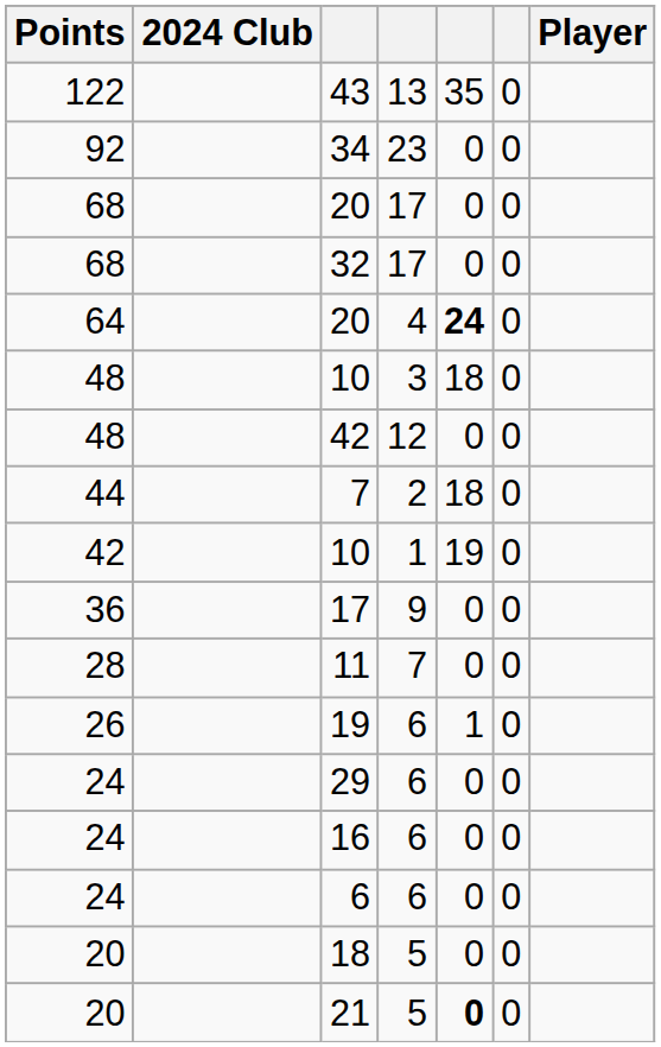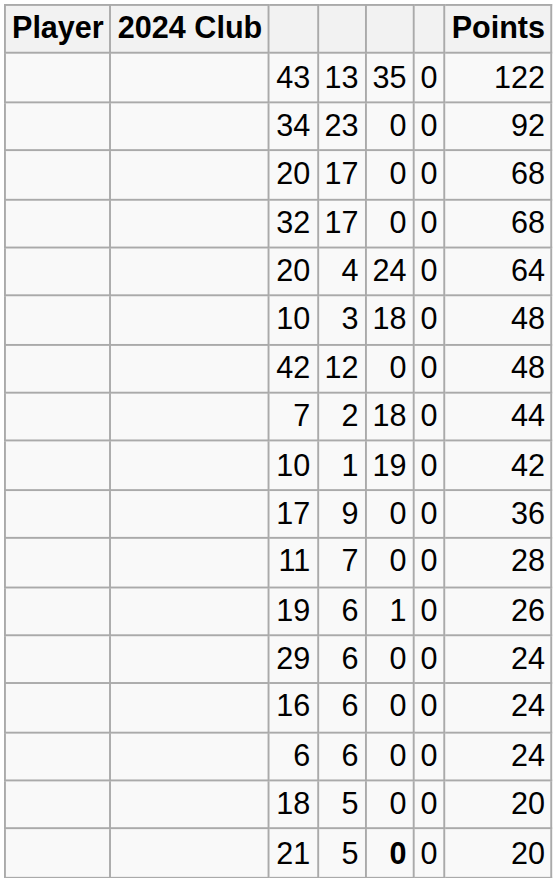columns swapped: Player <-> Points
20 / 4 | column 5: bold -> normal
